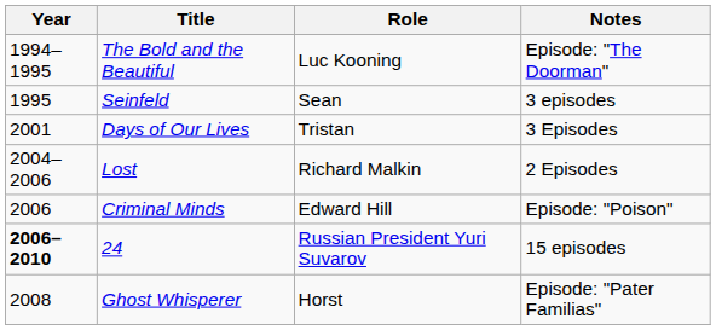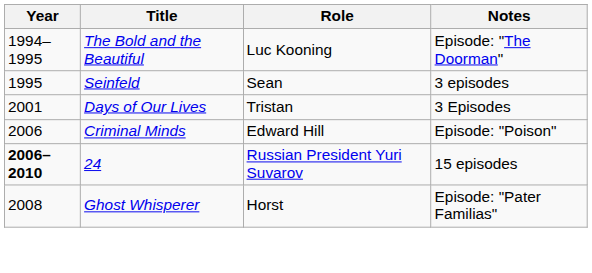- row: 2004–2006 | Lost | Richard Malkin | 2 Episodes
